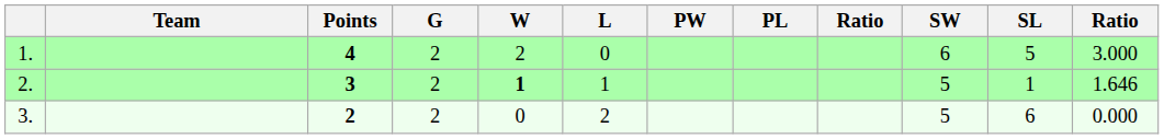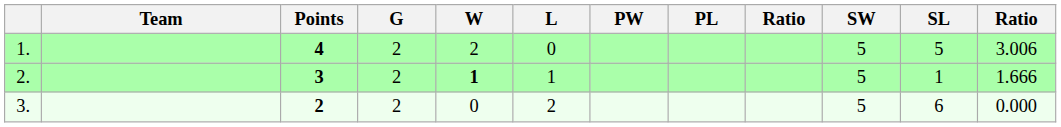1. | SW: 6 -> 5
1. | column 12: 3.000 -> 3.006
2. | column 12: 1.646 -> 1.666
